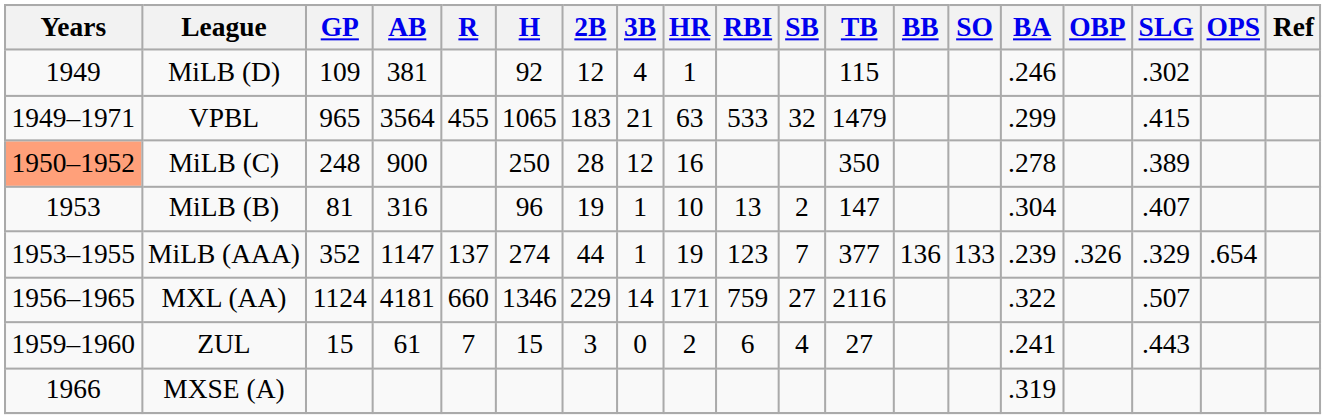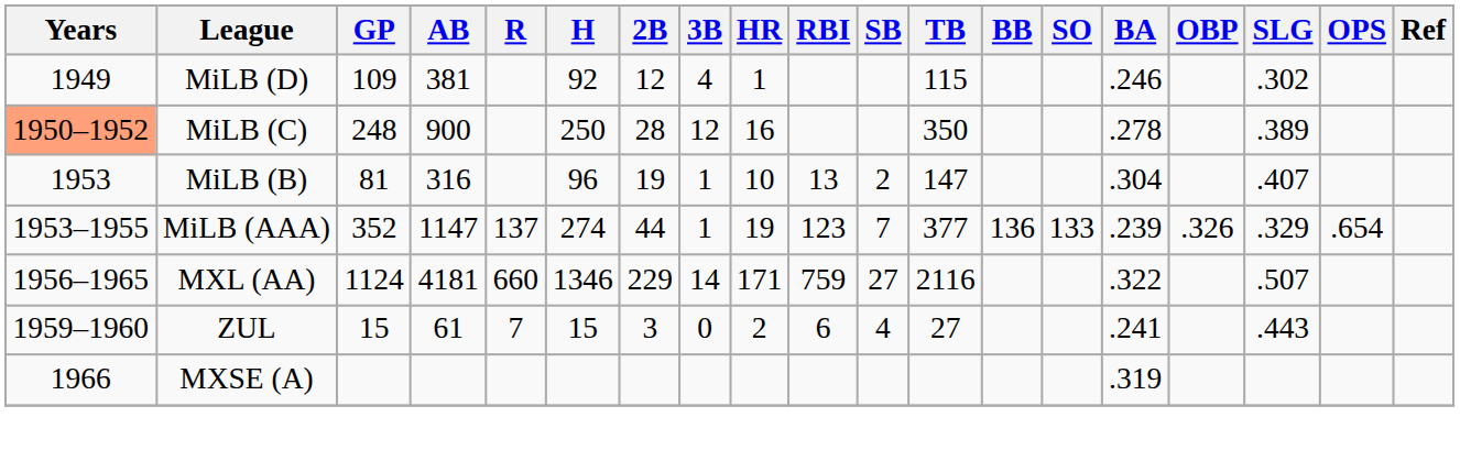- row: 1949–1971 | VPBL | 965 | 3564 | 455 | 1065 | 183 | 21 | 63 | 533 | 32 | 1479 | .299 | .415
